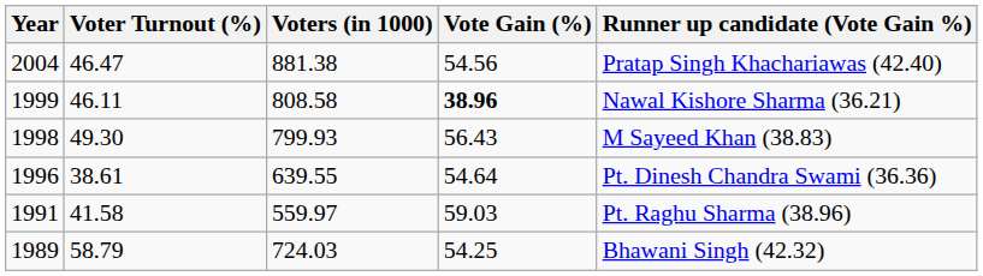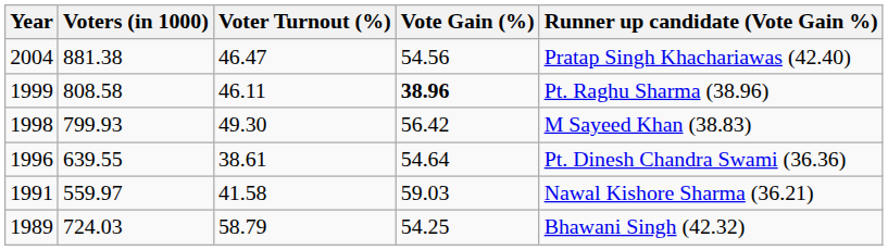columns swapped: Voters (in 1000) <-> Voter Turnout (%)
1999 | Runner up candidate (Vote Gain %): Nawal Kishore Sharma (36.21) -> Pt. Raghu Sharma (38.96)
1998 | Vote Gain (%): 56.43 -> 56.42
1991 | Runner up candidate (Vote Gain %): Pt. Raghu Sharma (38.96) -> Nawal Kishore Sharma (36.21)
